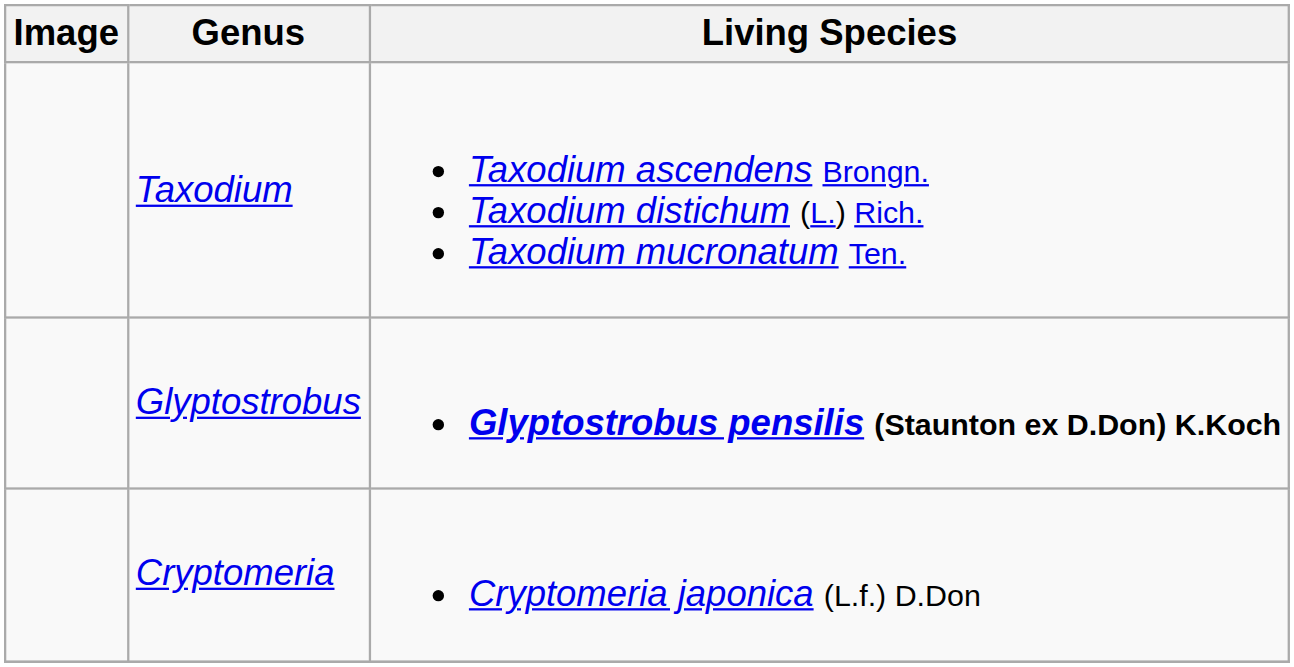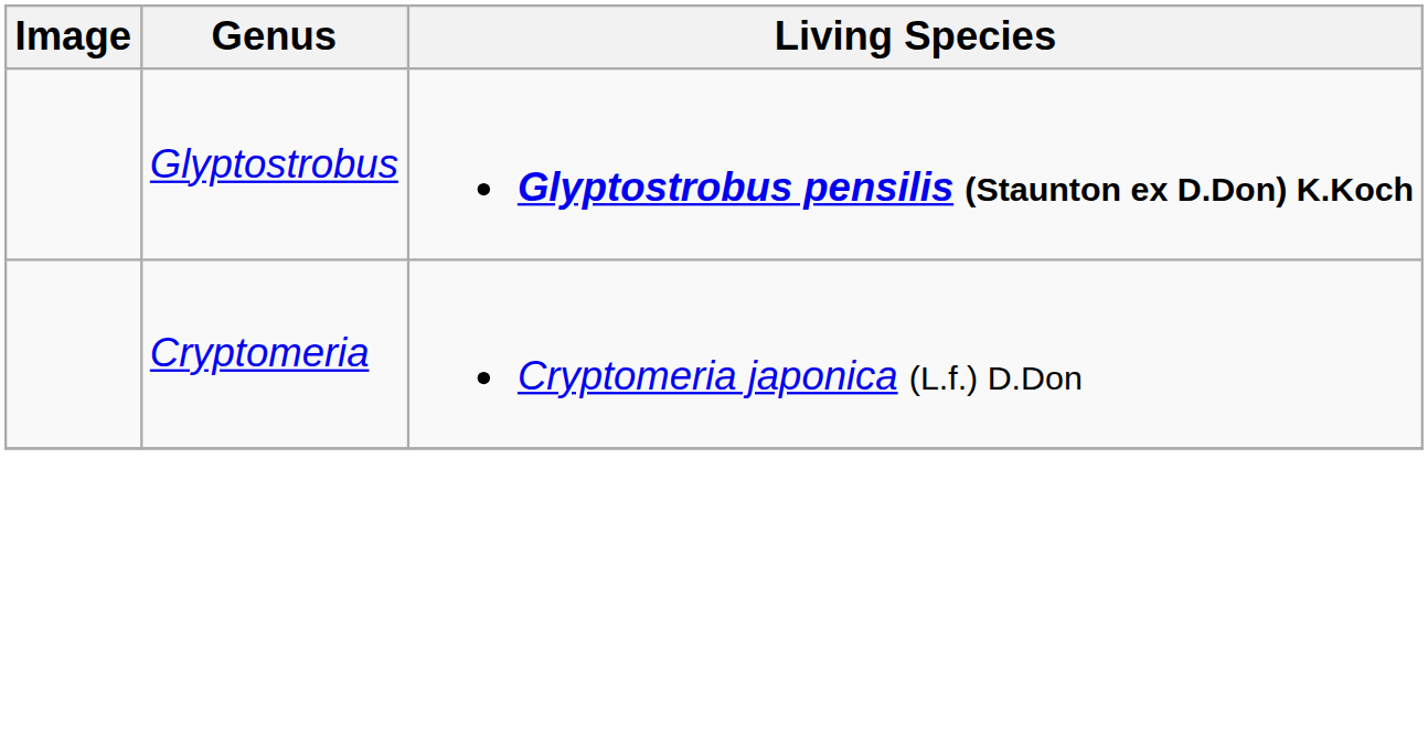- row: Taxodium | Taxodium ascendens Brongn. Taxodium distichum (L.) Rich. Taxodium mucronatum Ten.
